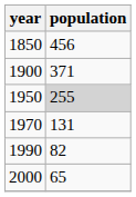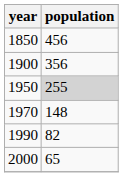1900 | population: 371 -> 356
1970 | population: 131 -> 148
